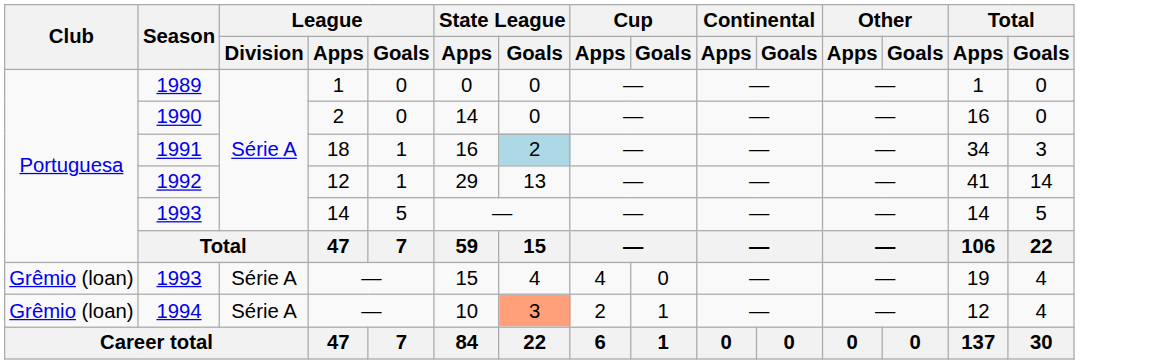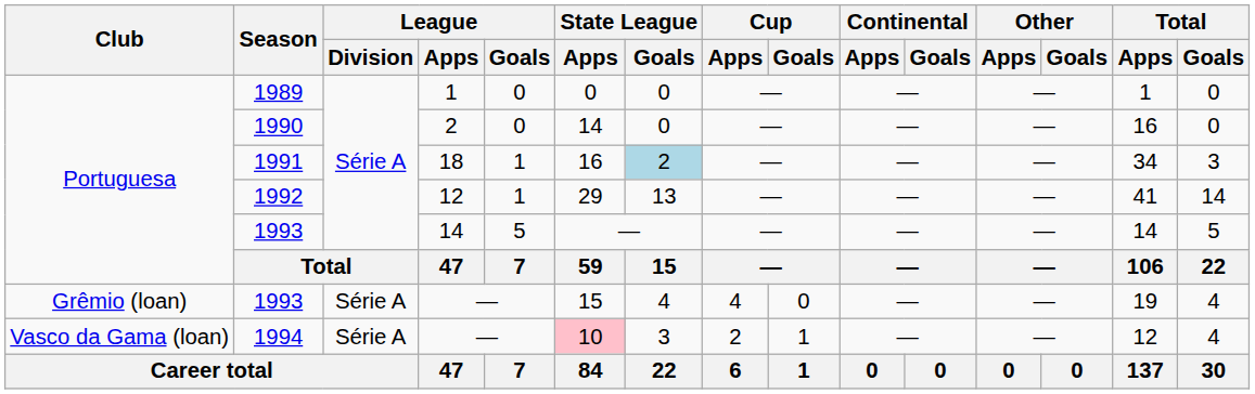1994 | Club: Grêmio (loan) -> Vasco da Gama (loan)
1994 | State League / Apps: no background -> pink background
1994 | State League / Goals: lightsalmon background -> no background
